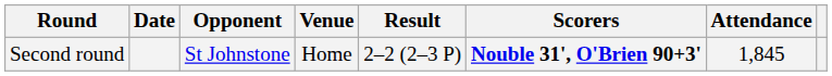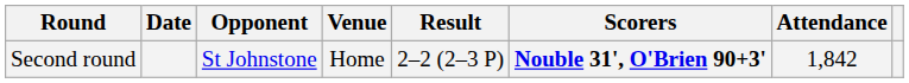Second round | Attendance: 1,845 -> 1,842
